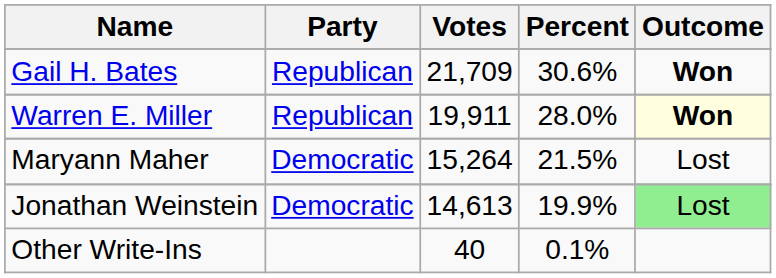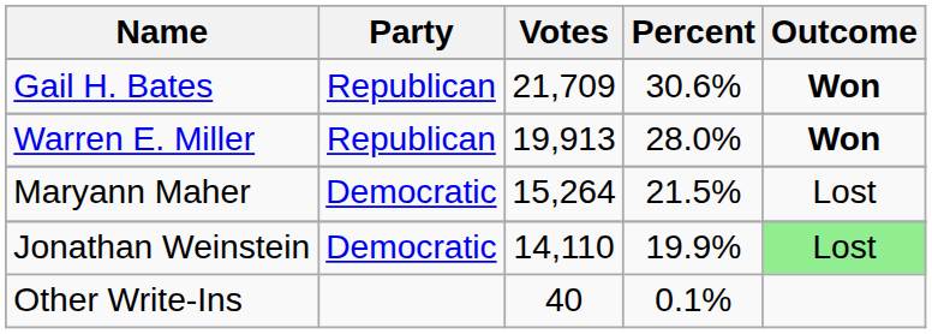Warren E. Miller | Votes: 19,911 -> 19,913
Warren E. Miller | Outcome: lightyellow background -> no background
Jonathan Weinstein | Votes: 14,613 -> 14,110
